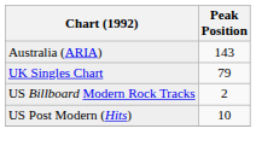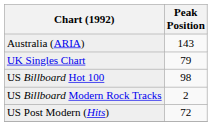+ row: US Billboard Hot 100 | 98
US Post Modern (Hits) | Peak Position: 10 -> 72
